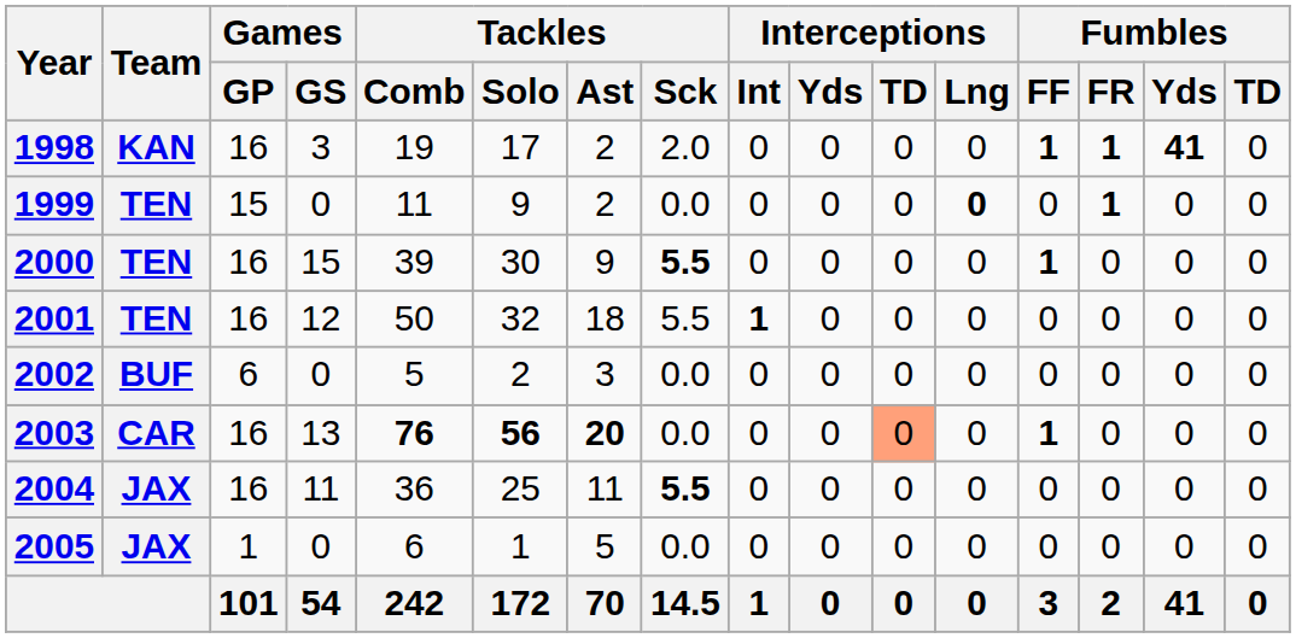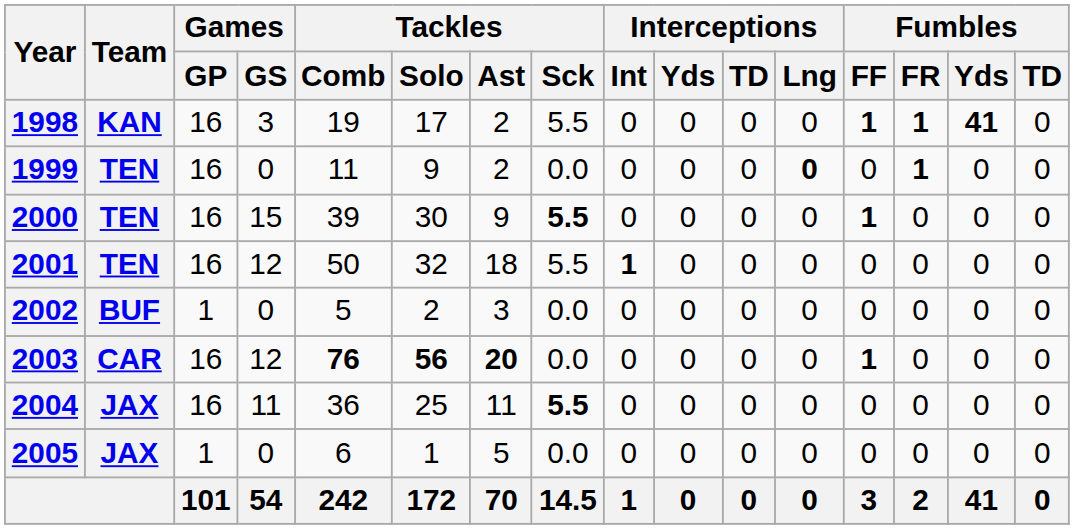1998 | Tackles / Sck: 2.0 -> 5.5
1999 | Games / GP: 15 -> 16
2002 | Games / GP: 6 -> 1
2003 | Games / GS: 13 -> 12
2003 | Interceptions / TD: lightsalmon background -> no background
